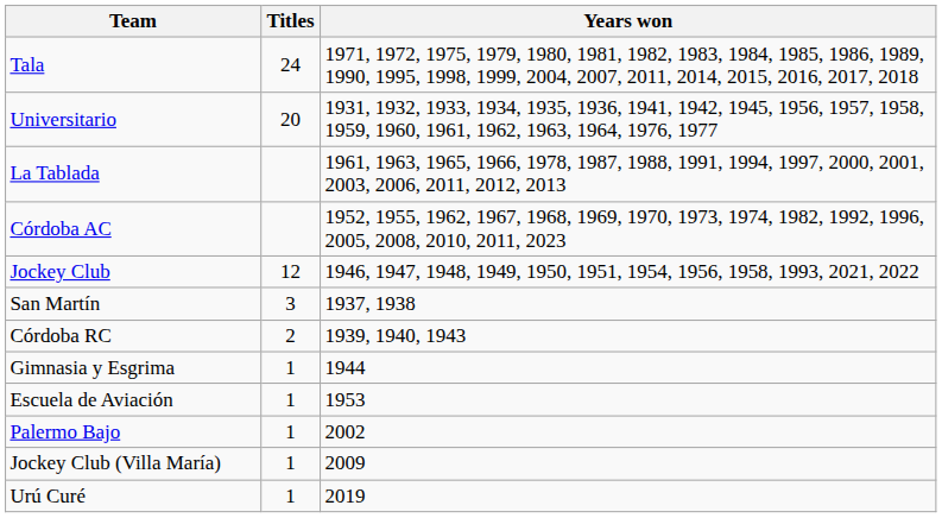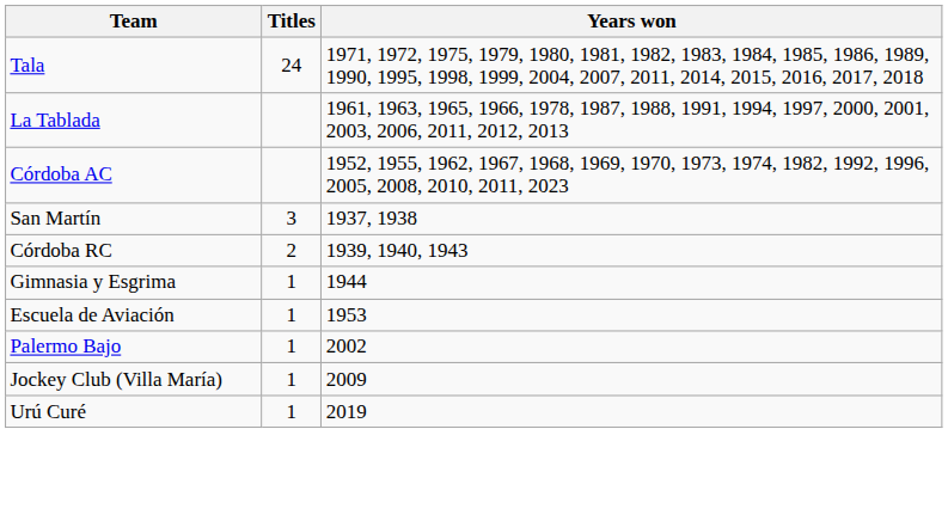- row: Universitario | 20 | 1931, 1932, 1933, 1934, 1935, 1936, 1941, 1942, 1945, 1956, 1957, 1958, 1959, 1960, 1961, 1962, 1963, 1964, 1976, 1977
- row: Jockey Club | 12 | 1946, 1947, 1948, 1949, 1950, 1951, 1954, 1956, 1958, 1993, 2021, 2022
